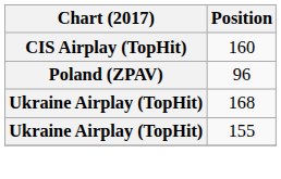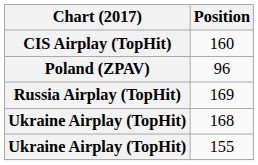+ row: Russia Airplay (TopHit) | 169
